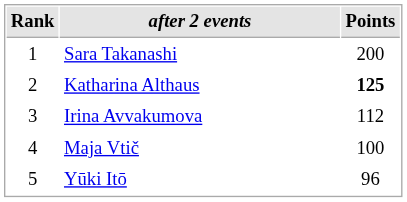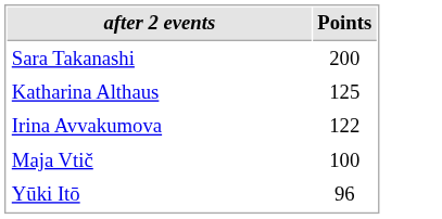- column: Rank | 1 | 2 | 3 | 4 | 5
Katharina Althaus | Points: bold -> normal
Irina Avvakumova | Points: 112 -> 122
